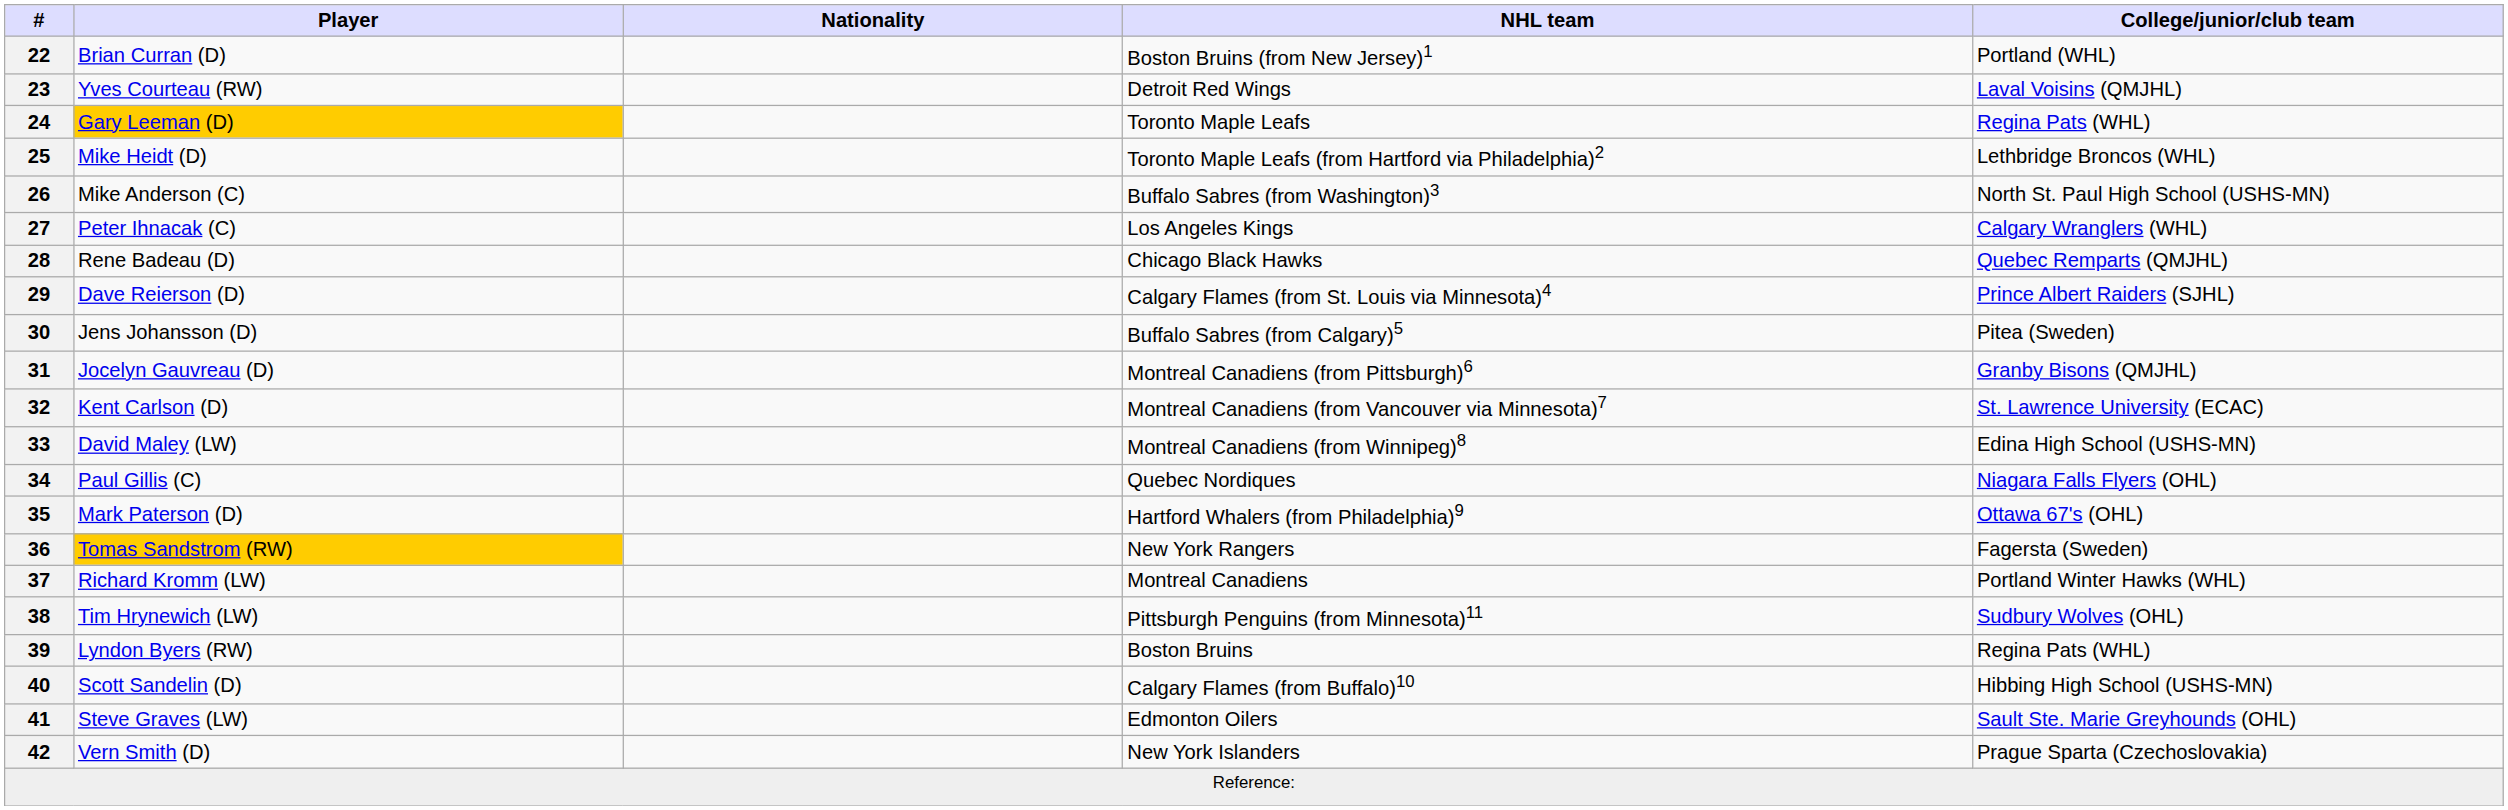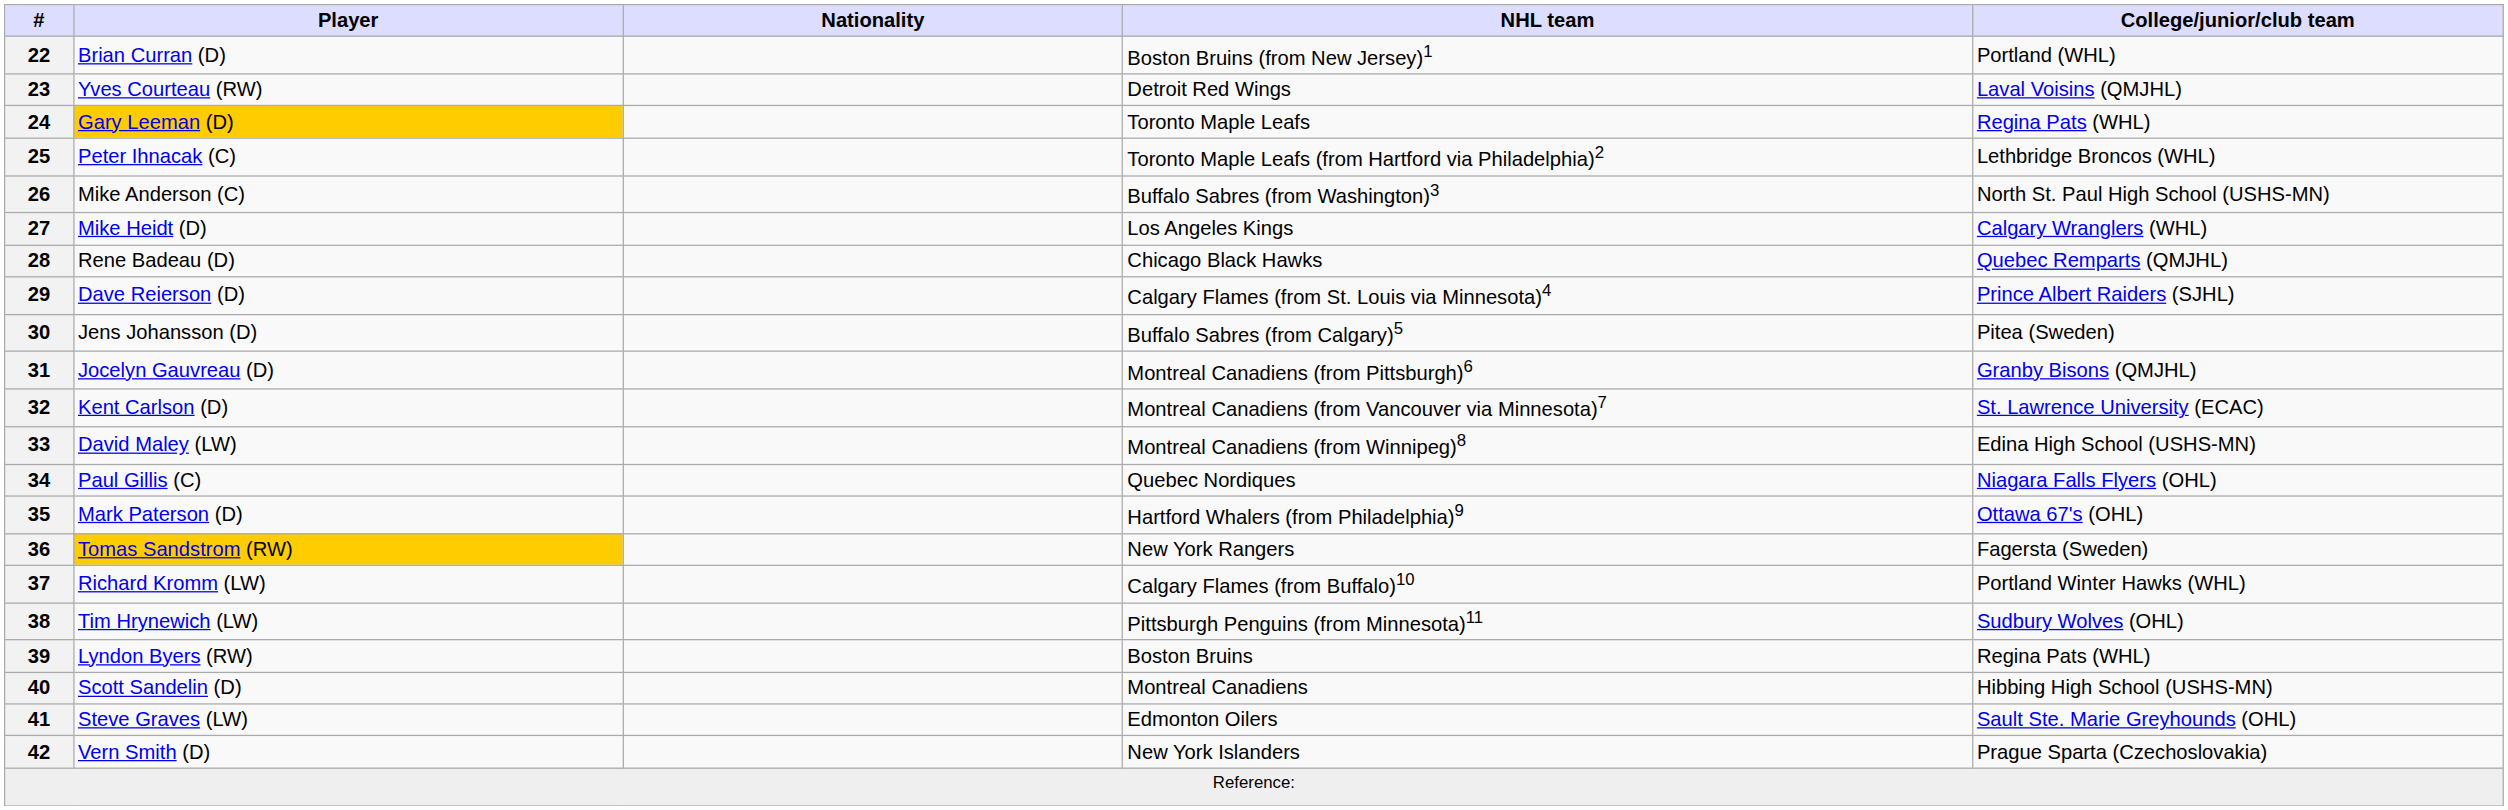25 | Player: Mike Heidt (D) -> Peter Ihnacak (C)
27 | Player: Peter Ihnacak (C) -> Mike Heidt (D)
37 | NHL team: Montreal Canadiens -> Calgary Flames (from Buffalo)10
40 | NHL team: Calgary Flames (from Buffalo)10 -> Montreal Canadiens
